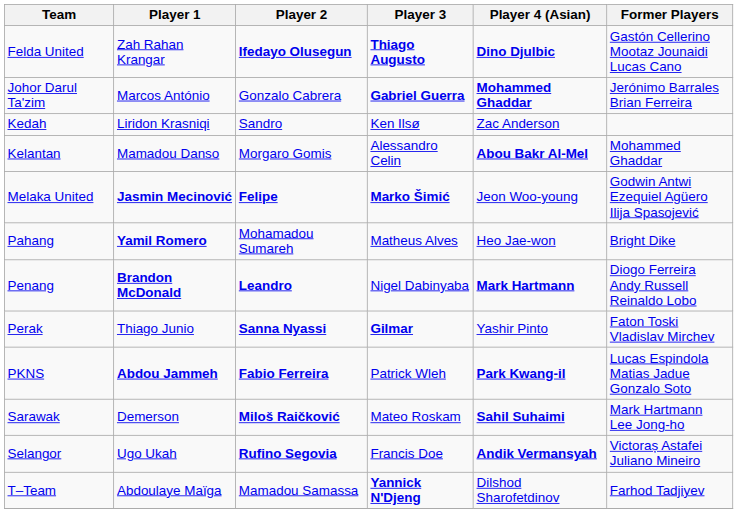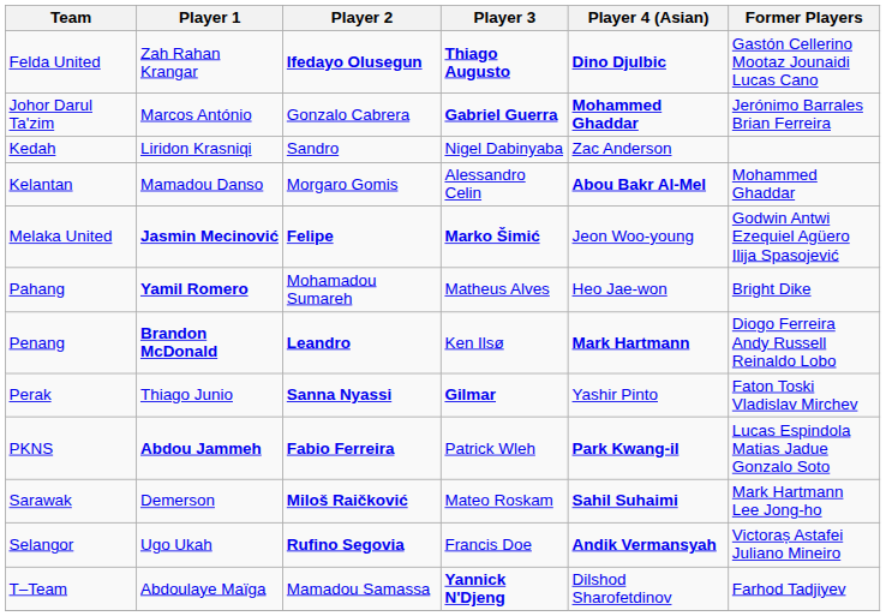Kedah | Player 3: Ken Ilsø -> Nigel Dabinyaba
Penang | Player 3: Nigel Dabinyaba -> Ken Ilsø
